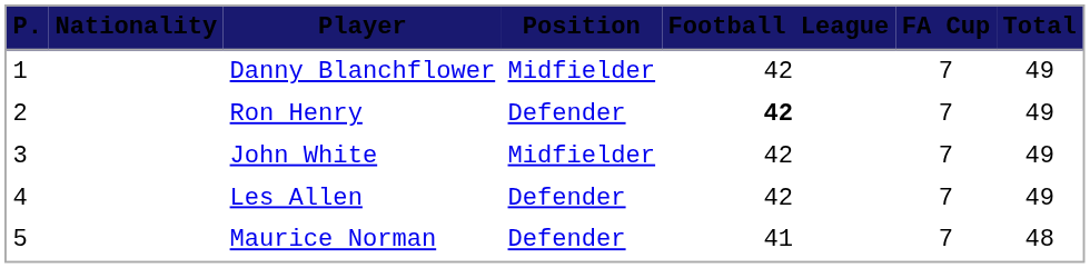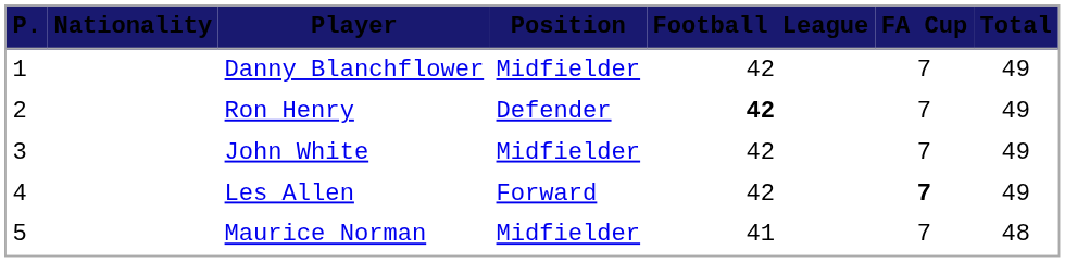Les Allen | Position: Defender -> Forward
Les Allen | FA Cup: normal -> bold
Maurice Norman | Position: Defender -> Midfielder
